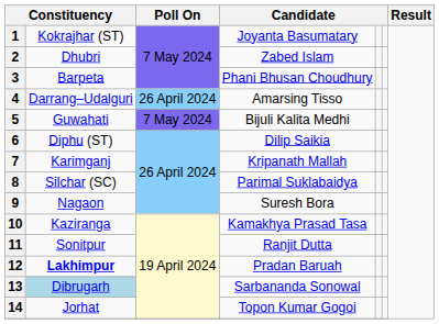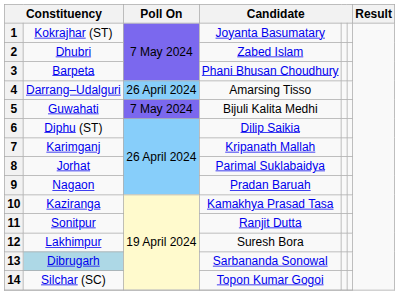8 | column 2: Silchar (SC) -> Jorhat
9 | column 4: Suresh Bora -> Pradan Baruah
12 | column 2: bold -> normal
12 | column 4: Pradan Baruah -> Suresh Bora
14 | column 2: Jorhat -> Silchar (SC)
